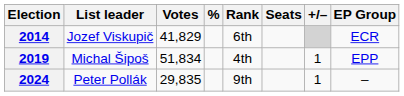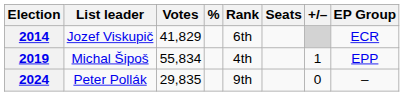2019 | Votes: 51,834 -> 55,834
2024 | +/–: 1 -> 0
